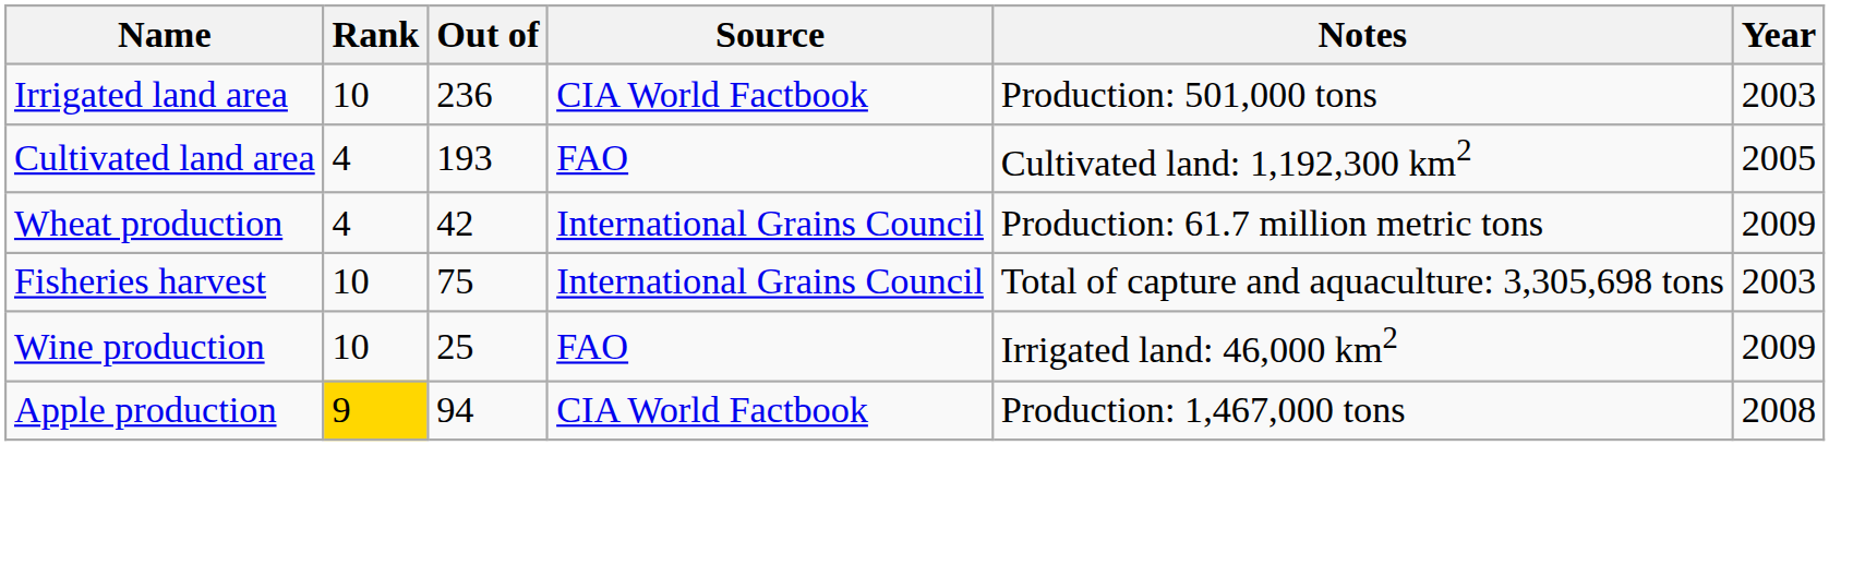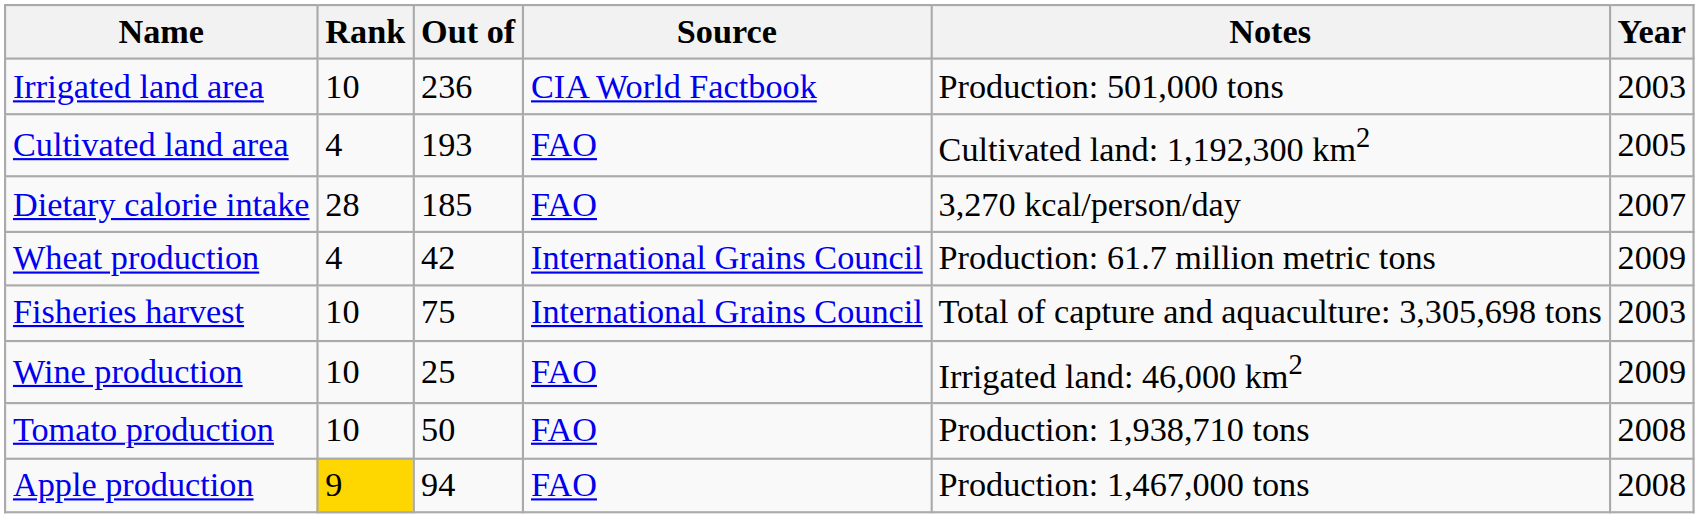+ row: Dietary calorie intake | 28 | 185 | FAO | 3,270 kcal/person/day | 2007
+ row: Tomato production | 10 | 50 | FAO | Production: 1,938,710 tons | 2008
Apple production | Source: CIA World Factbook -> FAO
